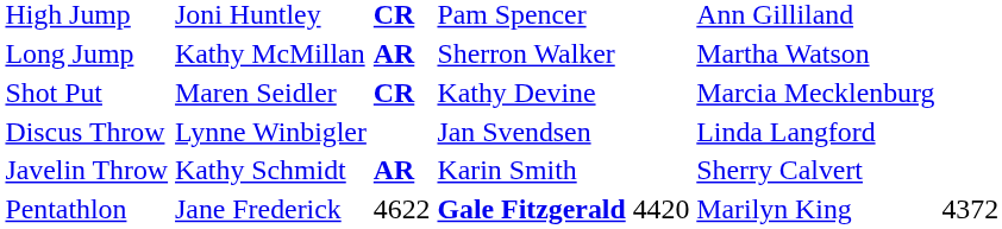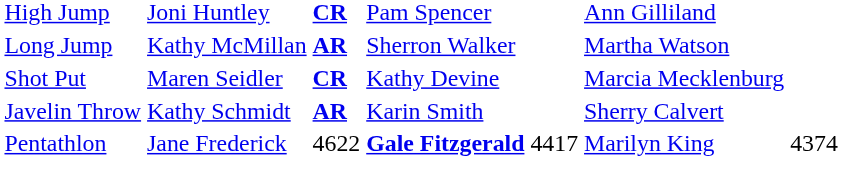- row: Discus Throw | Lynne Winbigler | Jan Svendsen | Linda Langford
Pentathlon | column 5: 4420 -> 4417
Pentathlon | column 7: 4372 -> 4374
